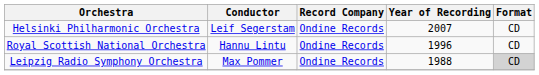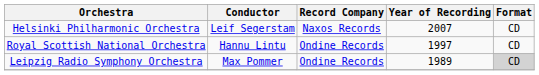Helsinki Philharmonic Orchestra | Record Company: Ondine Records -> Naxos Records
Royal Scottish National Orchestra | Year of Recording: 1996 -> 1997
Leipzig Radio Symphony Orchestra | Year of Recording: 1988 -> 1989
